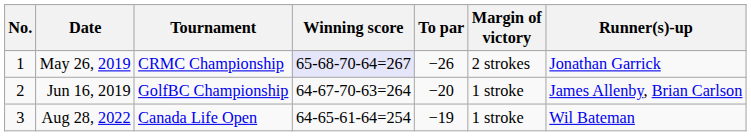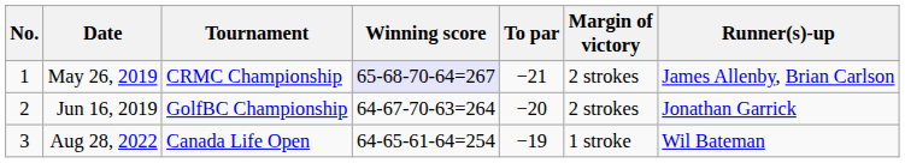May 26, 2019 | To par: −26 -> −21
May 26, 2019 | Runner(s)-up: Jonathan Garrick -> James Allenby, Brian Carlson
Jun 16, 2019 | Margin of victory: 1 stroke -> 2 strokes
Jun 16, 2019 | Runner(s)-up: James Allenby, Brian Carlson -> Jonathan Garrick
